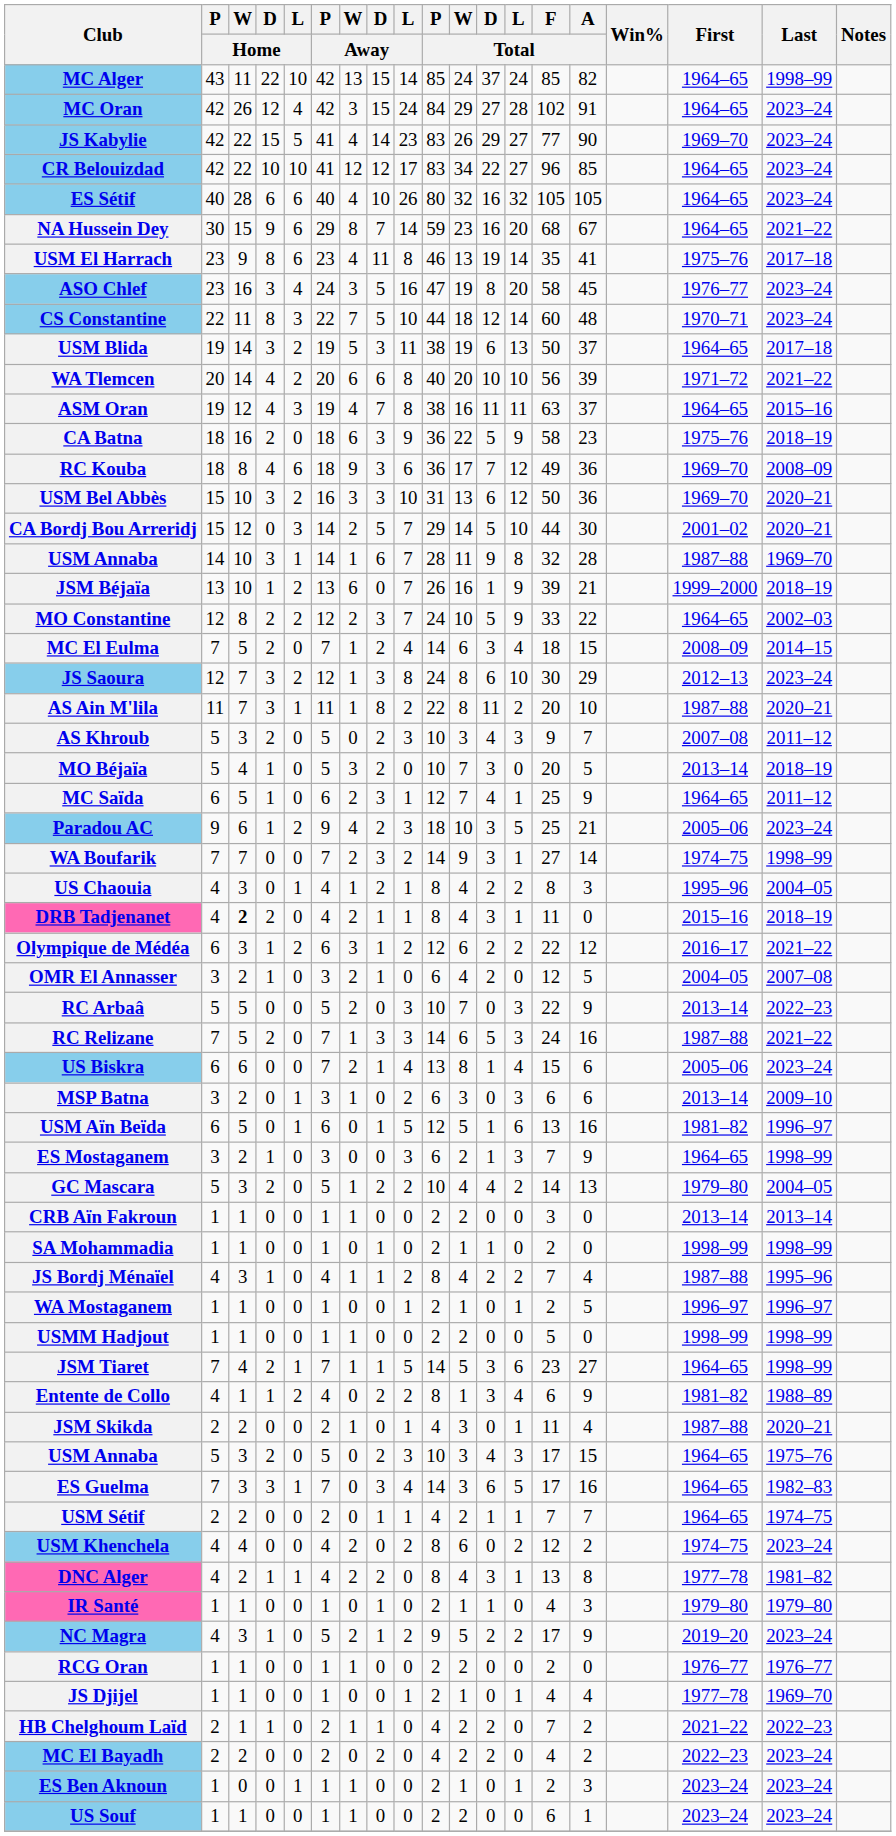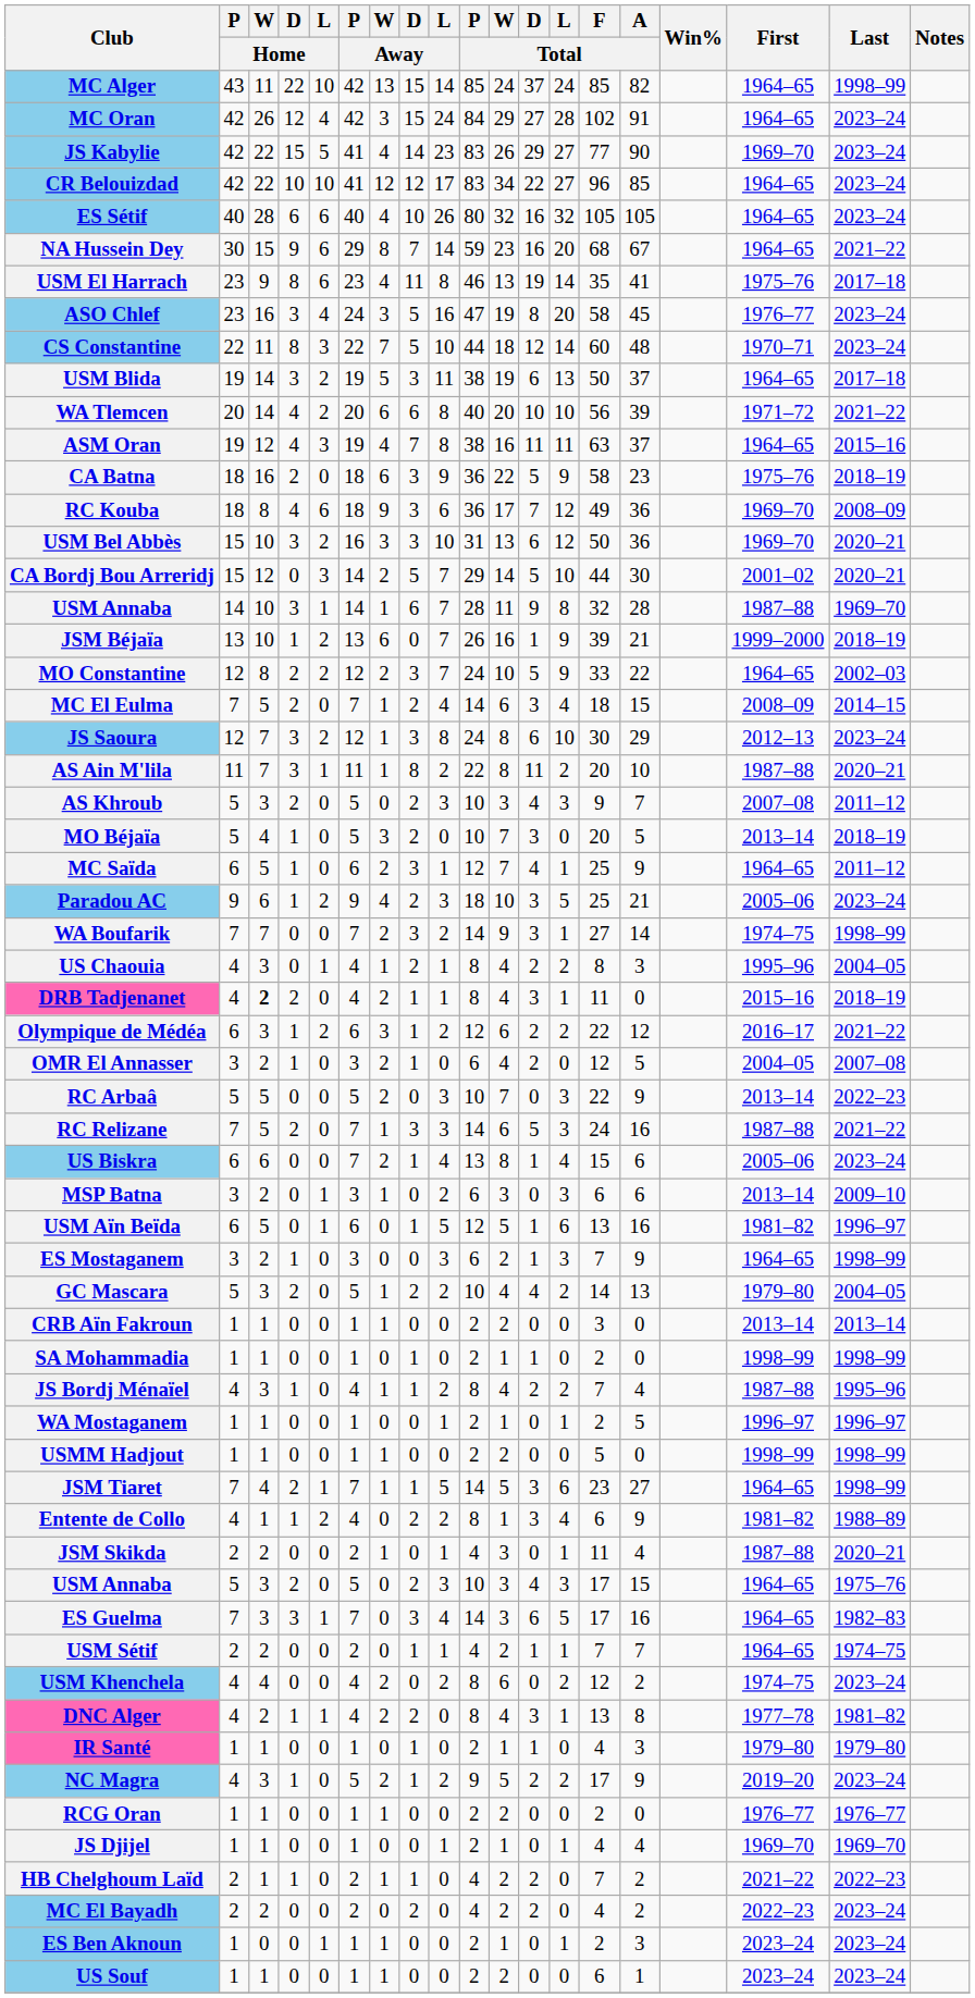JS Djijel | First: 1977–78 -> 1969–70
